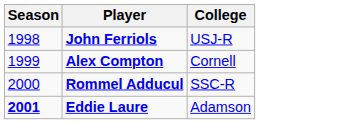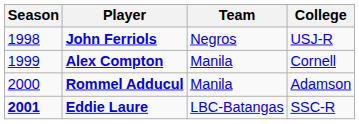+ column: Team | Negros | Manila | Manila | LBC-Batangas
Rommel Adducul | College: SSC-R -> Adamson
Eddie Laure | College: Adamson -> SSC-R
